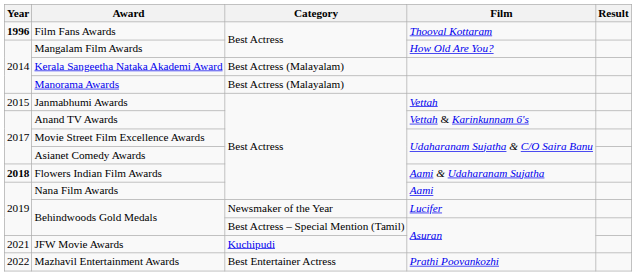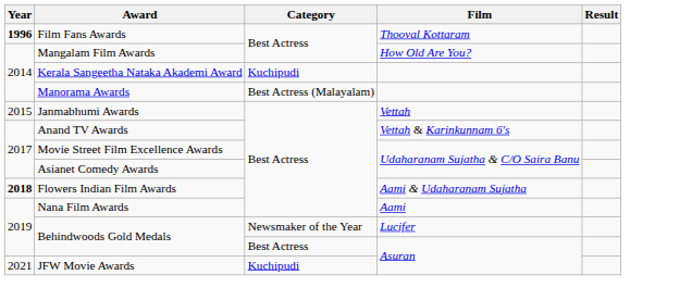Kerala Sangeetha Nataka Akademi Award | Category: Best Actress (Malayalam) -> Kuchipudi
Behindwoods Gold Medals / Asuran | Category: Best Actress – Special Mention (Tamil) -> Best Actress
- row: 2022 | Mazhavil Entertainment Awards | Best Entertainer Actress | Prathi Poovankozhi
